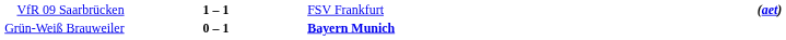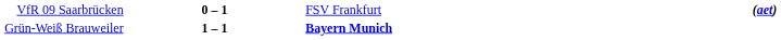VfR 09 Saarbrücken | column 2: 1 – 1 -> 0 – 1
Grün-Weiß Brauweiler | column 2: 0 – 1 -> 1 – 1
